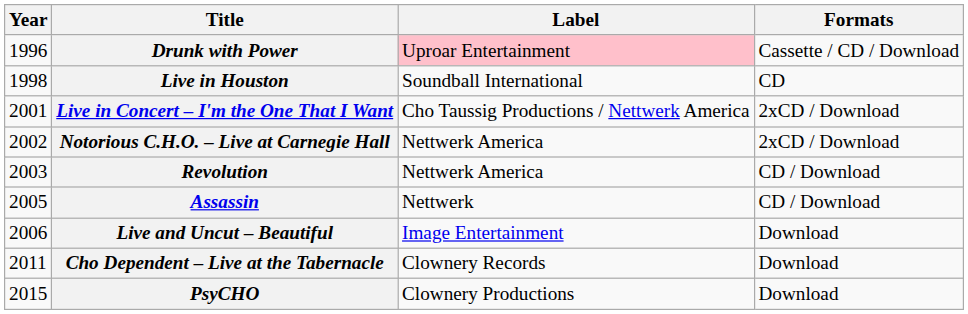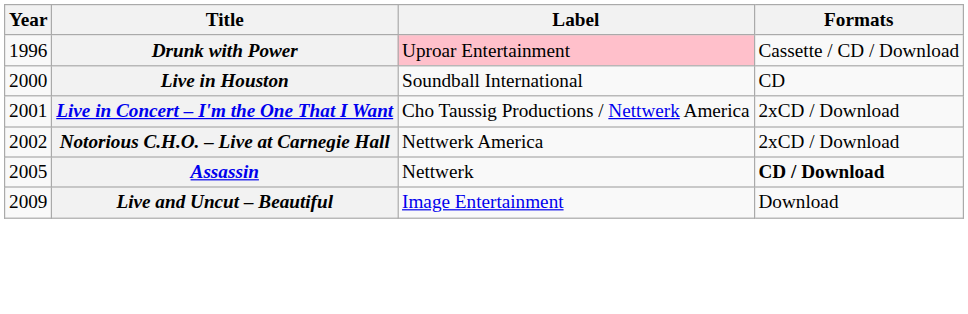Live in Houston | Year: 1998 -> 2000
- row: 2003 | Revolution | Nettwerk America | CD / Download
Assassin | Formats: normal -> bold
Live and Uncut – Beautiful | Year: 2006 -> 2009
- row: 2011 | Cho Dependent – Live at the Tabernacle | Clownery Records | Download
- row: 2015 | PsyCHO | Clownery Productions | Download
